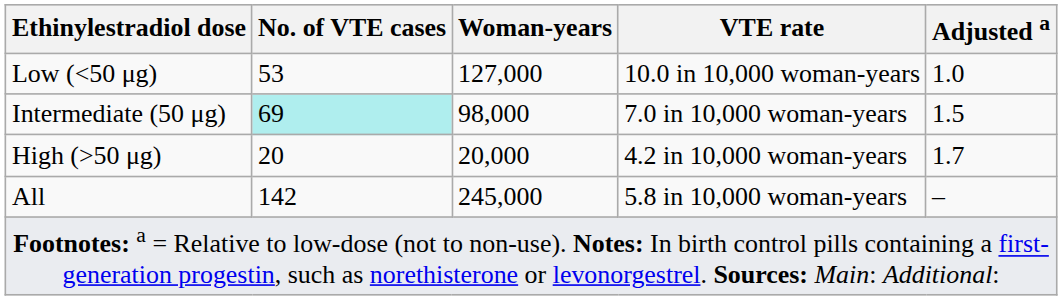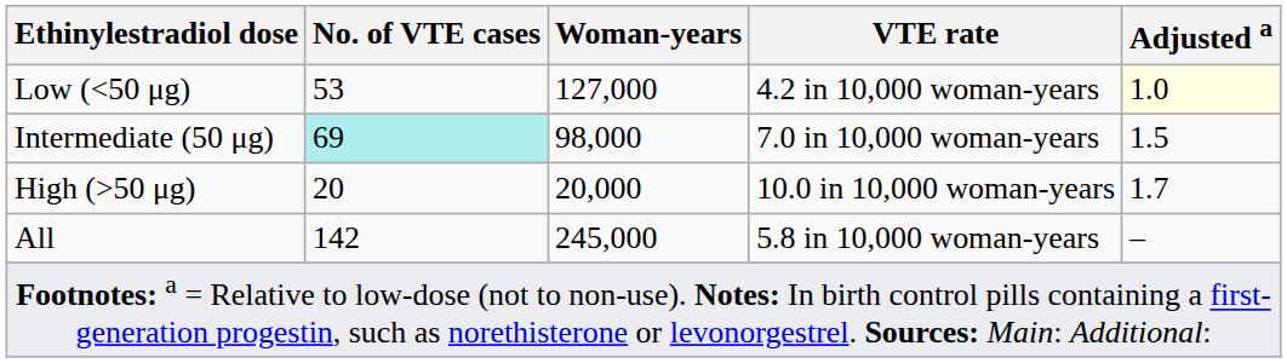Low (<50 μg) | VTE rate: 10.0 in 10,000 woman-years -> 4.2 in 10,000 woman-years
Low (<50 μg) | Adjusted a: no background -> lightyellow background
High (>50 μg) | VTE rate: 4.2 in 10,000 woman-years -> 10.0 in 10,000 woman-years
